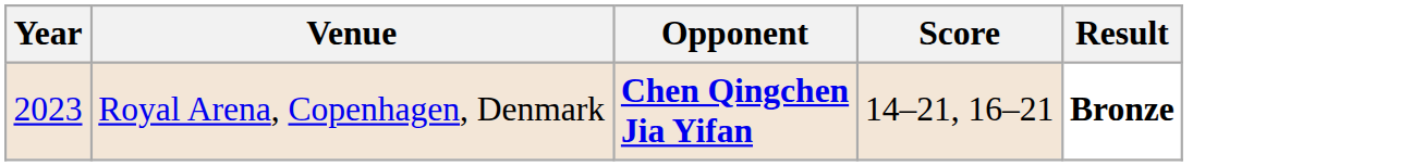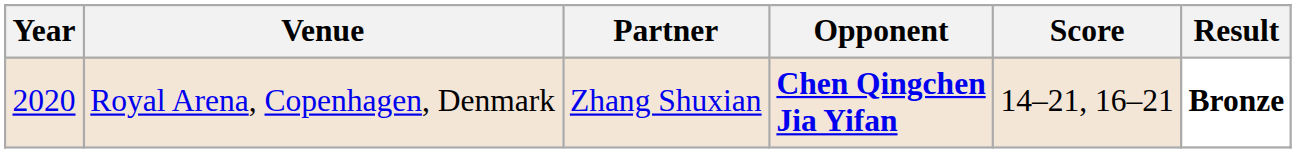+ column: Partner | Zhang Shuxian
Royal Arena, Copenhagen, Denmark | Year: 2023 -> 2020
